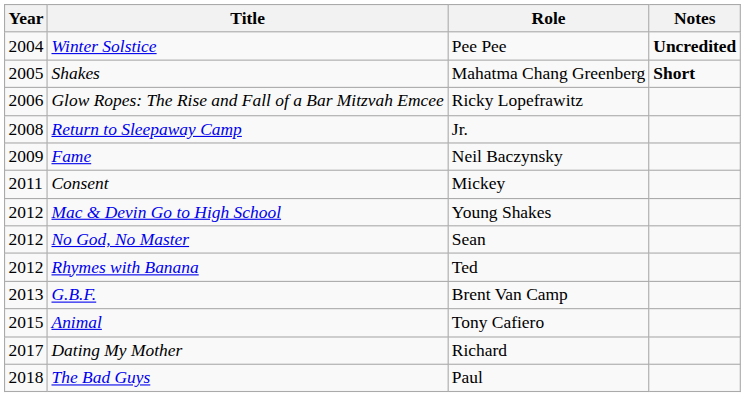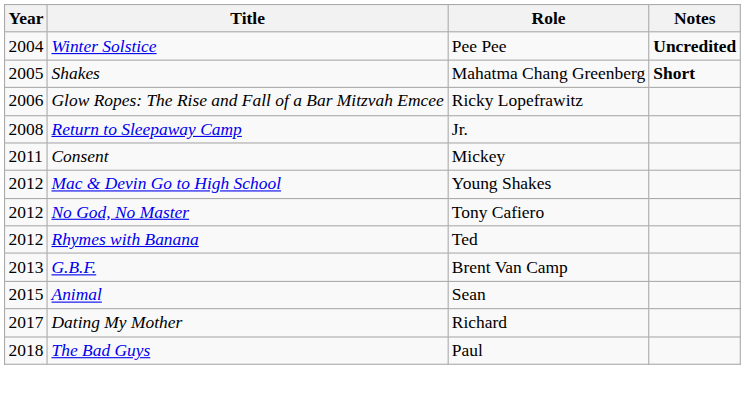- row: 2009 | Fame | Neil Baczynsky
No God, No Master | Role: Sean -> Tony Cafiero
Animal | Role: Tony Cafiero -> Sean
